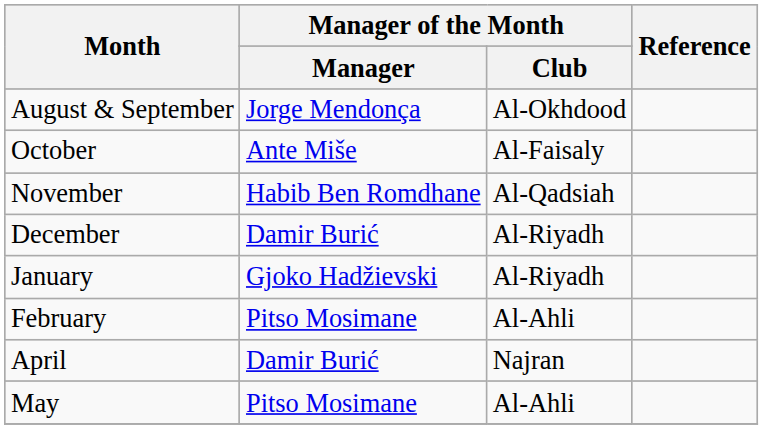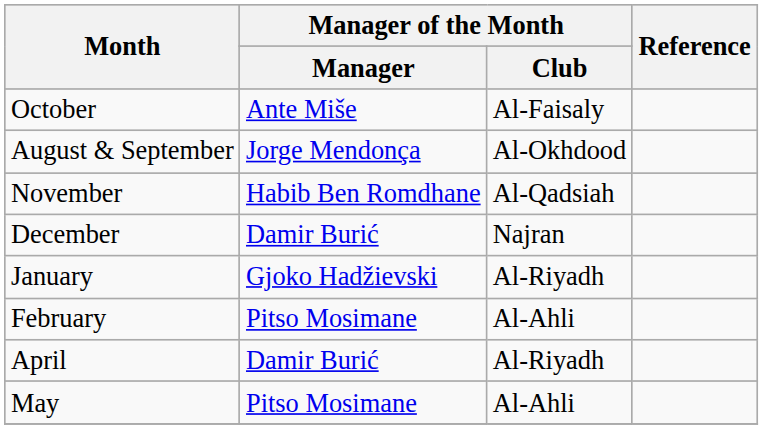rows swapped: August & September <-> October
December | Manager of the Month / Club: Al-Riyadh -> Najran
April | Manager of the Month / Club: Najran -> Al-Riyadh
